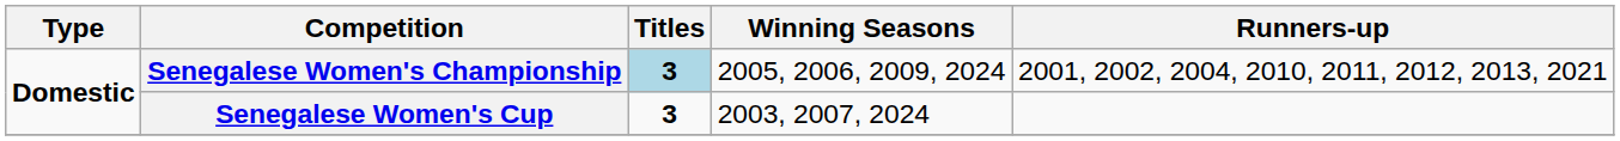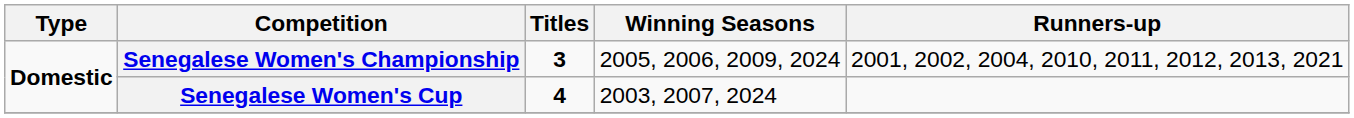Senegalese Women's Championship | Titles: lightblue background -> no background
Senegalese Women's Cup | Titles: 3 -> 4
